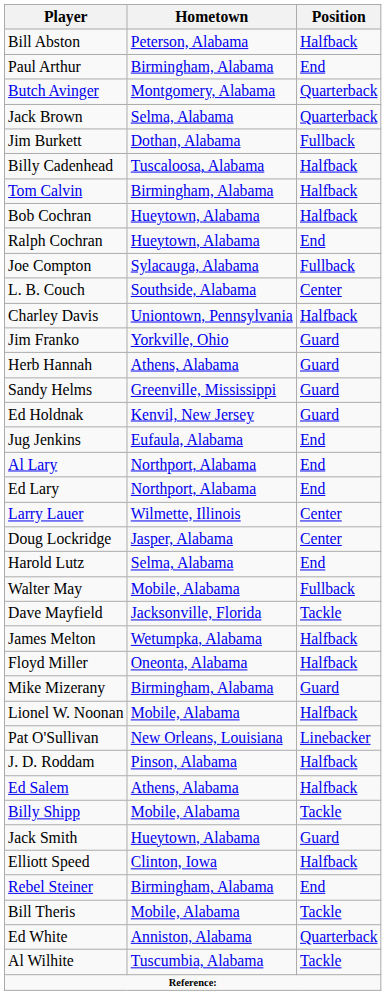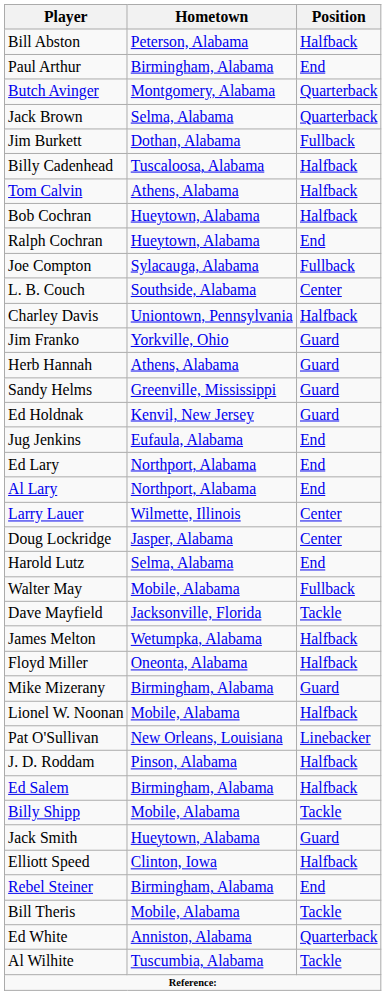Tom Calvin | Hometown: Birmingham, Alabama -> Athens, Alabama
rows swapped: Al Lary <-> Ed Lary
Ed Salem | Hometown: Athens, Alabama -> Birmingham, Alabama
